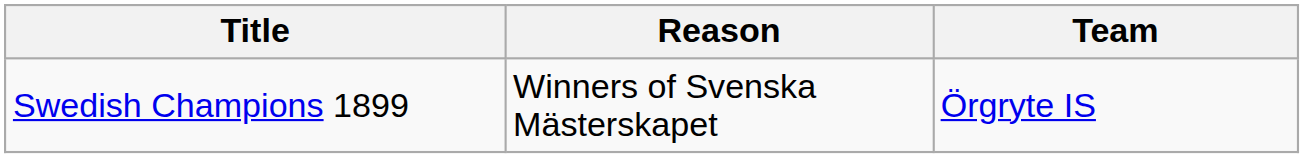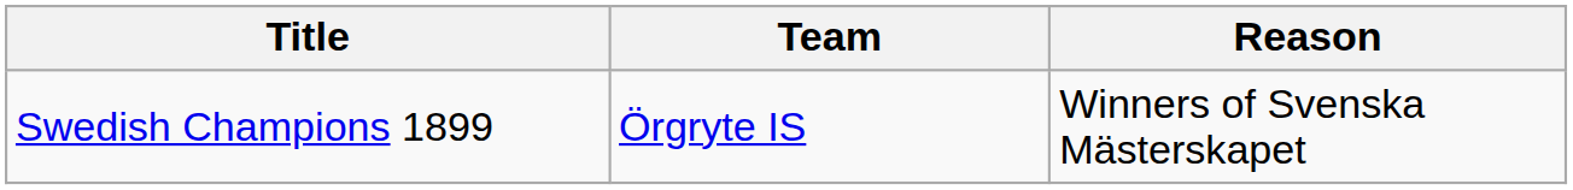columns swapped: Team <-> Reason
